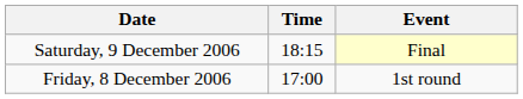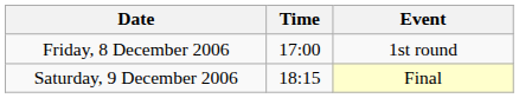rows swapped: Friday, 8 December 2006 <-> Saturday, 9 December 2006
